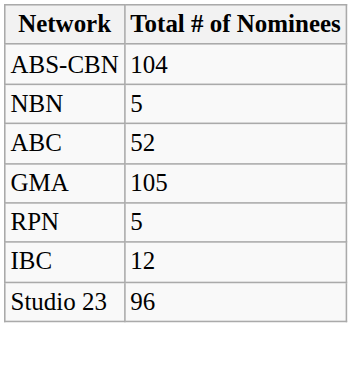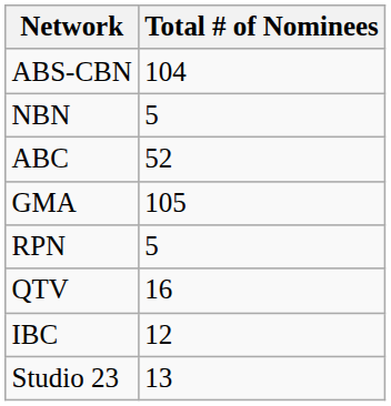+ row: QTV | 16
Studio 23 | Total # of Nominees: 96 -> 13
